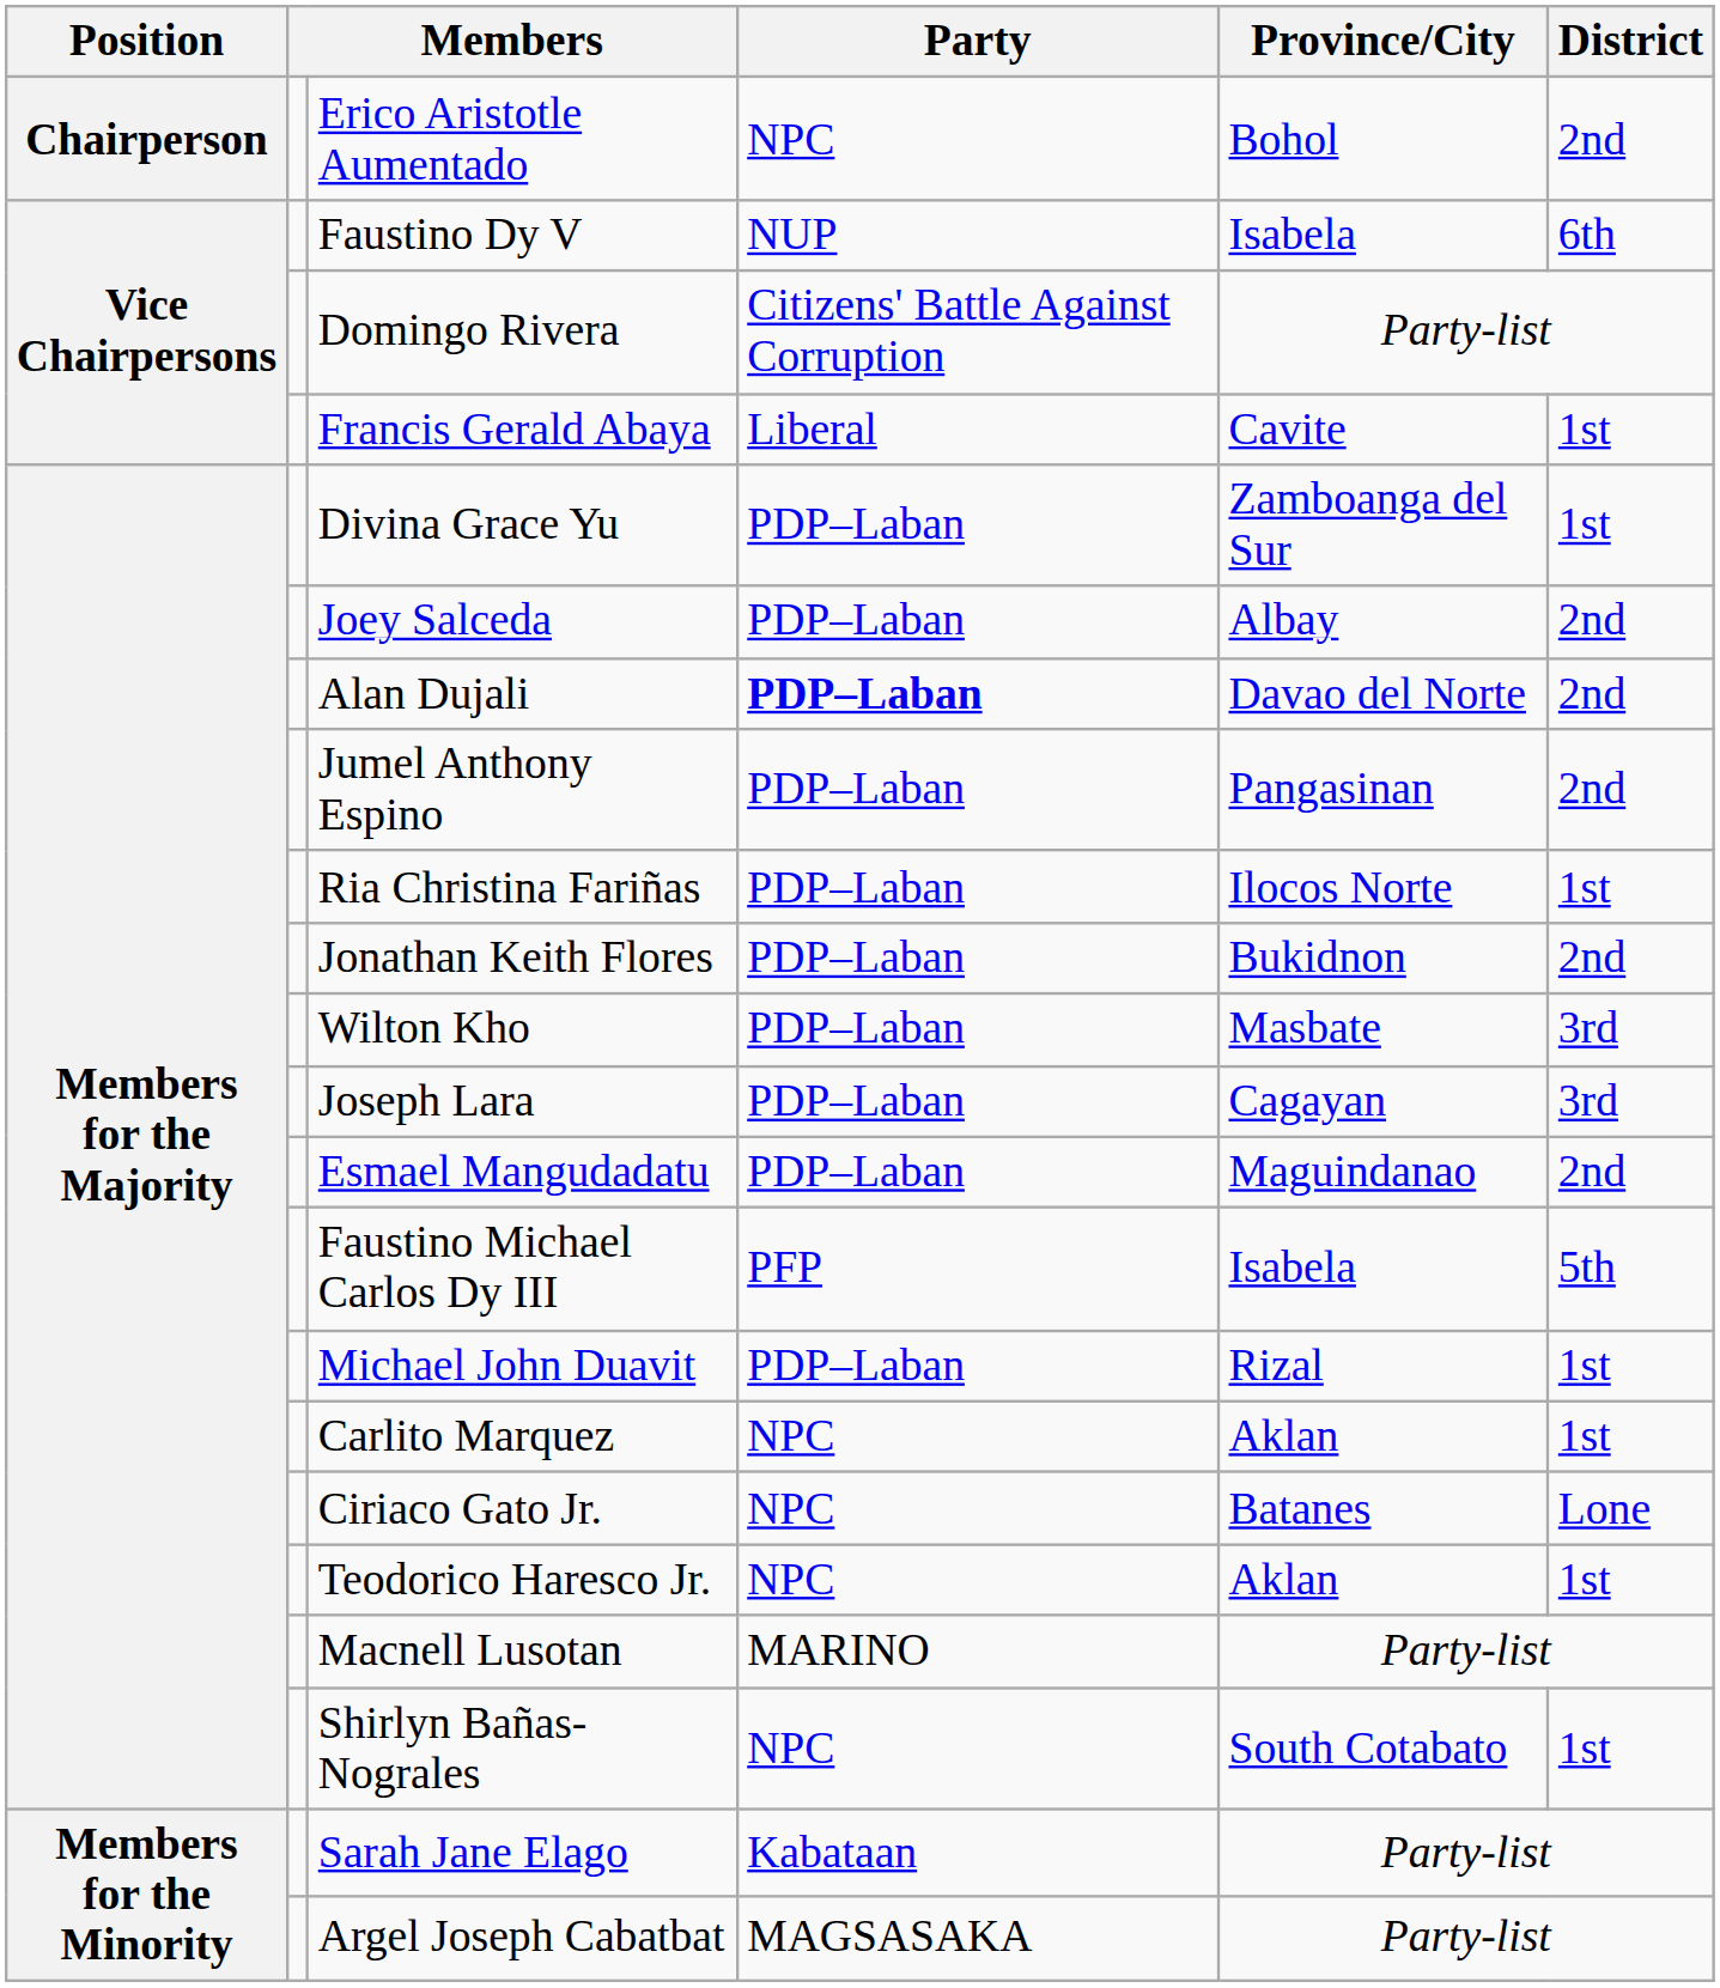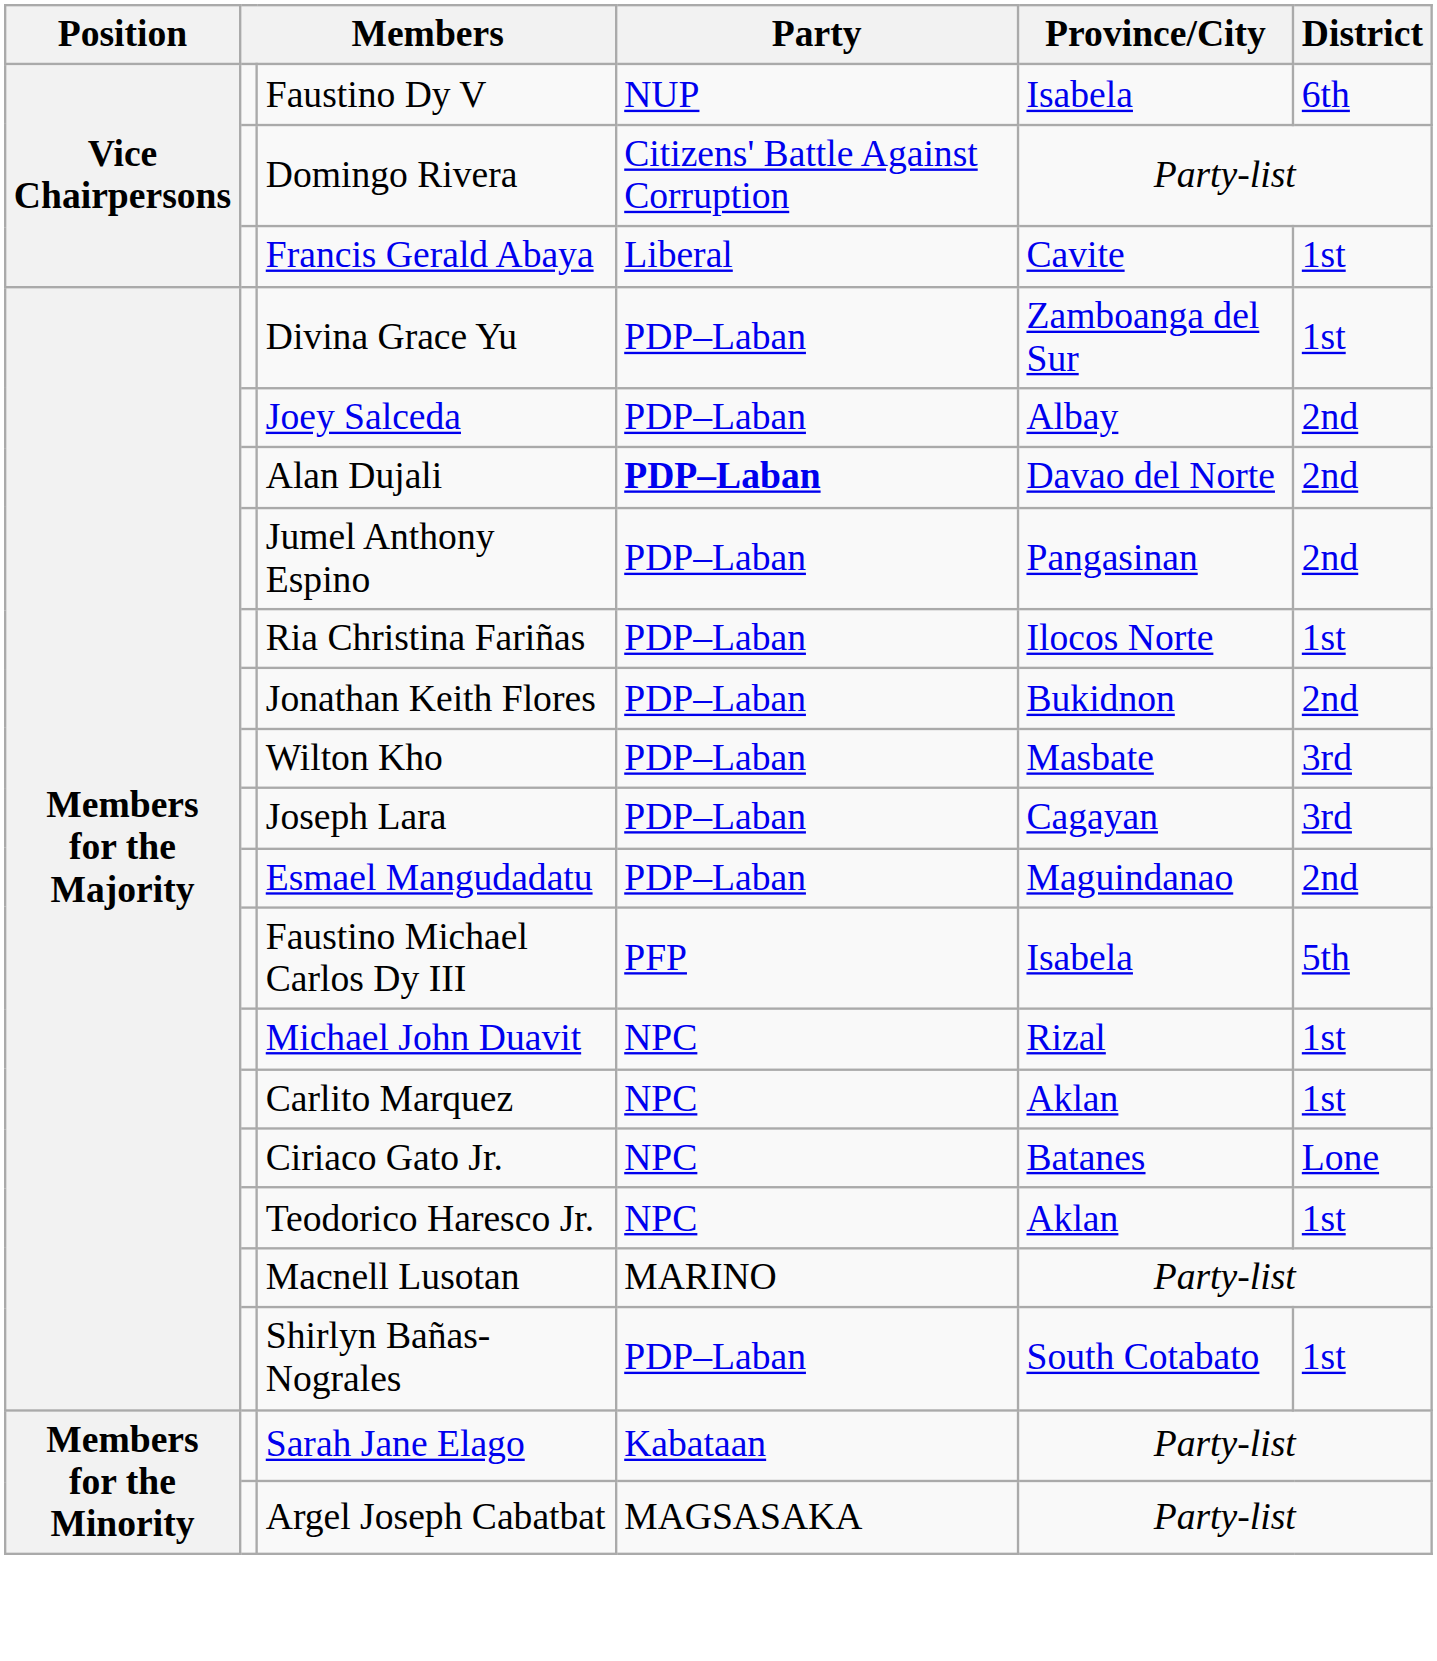- row: Chairperson | Erico Aristotle Aumentado | NPC | Bohol | 2nd
Michael John Duavit | Party: PDP–Laban -> NPC
Shirlyn Bañas-Nograles | Party: NPC -> PDP–Laban
